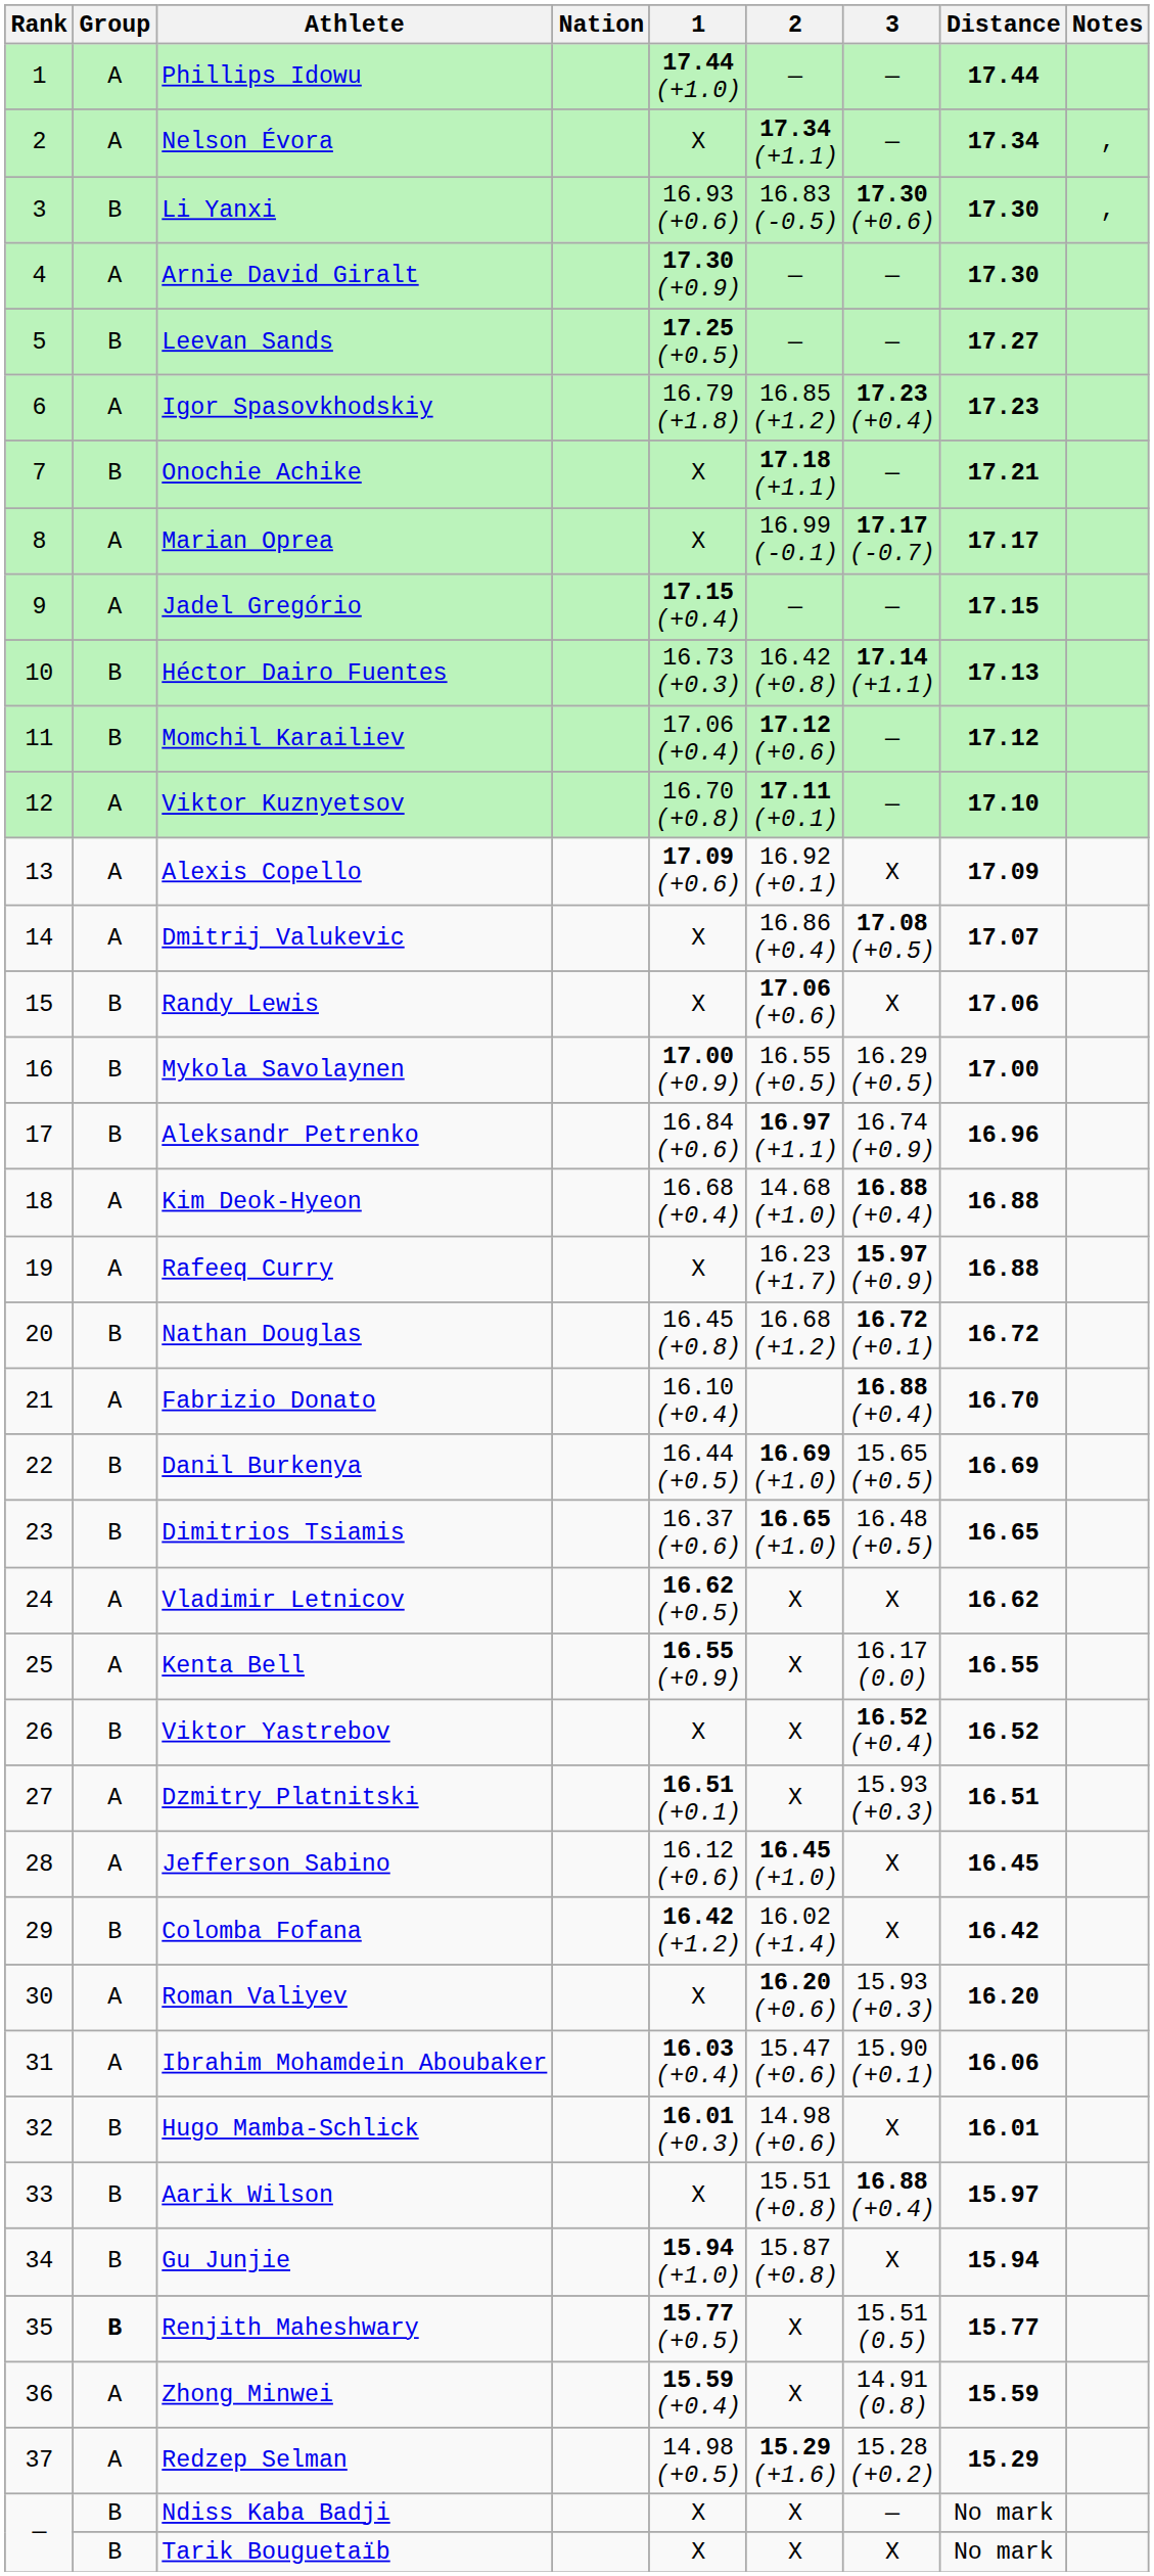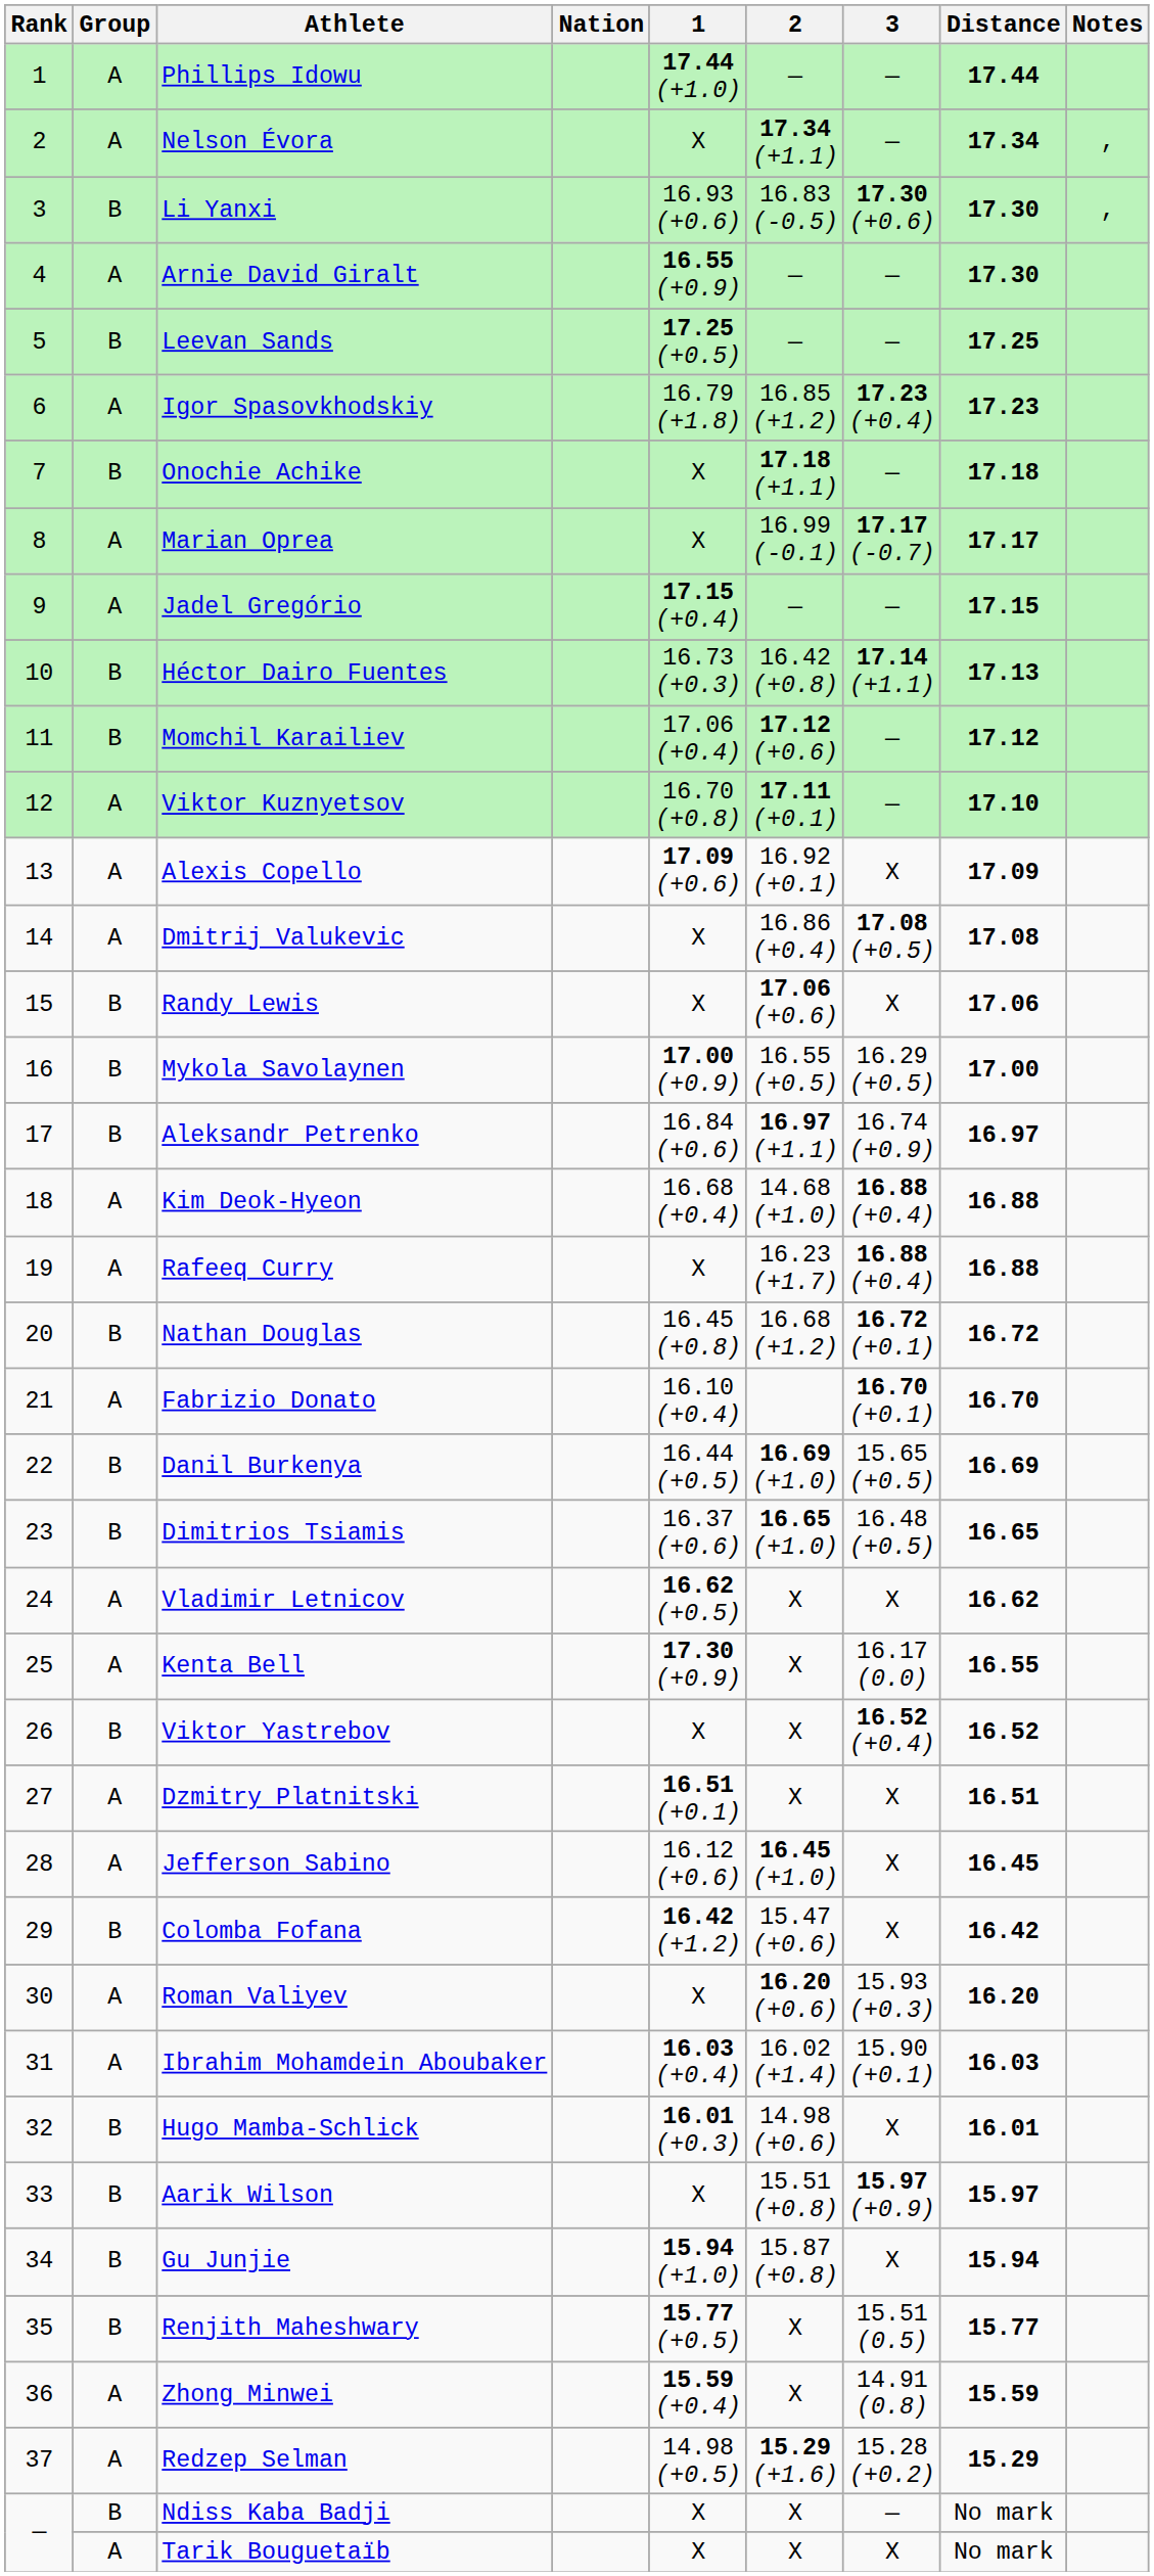Arnie David Giralt | 1: 17.30 (+0.9) -> 16.55 (+0.9)
Leevan Sands | Distance: 17.27 -> 17.25
Onochie Achike | Distance: 17.21 -> 17.18
Dmitrij Valukevic | Distance: 17.07 -> 17.08
Aleksandr Petrenko | Distance: 16.96 -> 16.97
Rafeeq Curry | 3: 15.97 (+0.9) -> 16.88 (+0.4)
Fabrizio Donato | 3: 16.88 (+0.4) -> 16.70 (+0.1)
Kenta Bell | 1: 16.55 (+0.9) -> 17.30 (+0.9)
Dzmitry Platnitski | 3: 15.93 (+0.3) -> X
Colomba Fofana | 2: 16.02 (+1.4) -> 15.47 (+0.6)
Ibrahim Mohamdein Aboubaker | 2: 15.47 (+0.6) -> 16.02 (+1.4)
Ibrahim Mohamdein Aboubaker | Distance: 16.06 -> 16.03
Aarik Wilson | 3: 16.88 (+0.4) -> 15.97 (+0.9)
Renjith Maheshwary | Group: bold -> normal
Tarik Bouguetaïb | Group: B -> A
